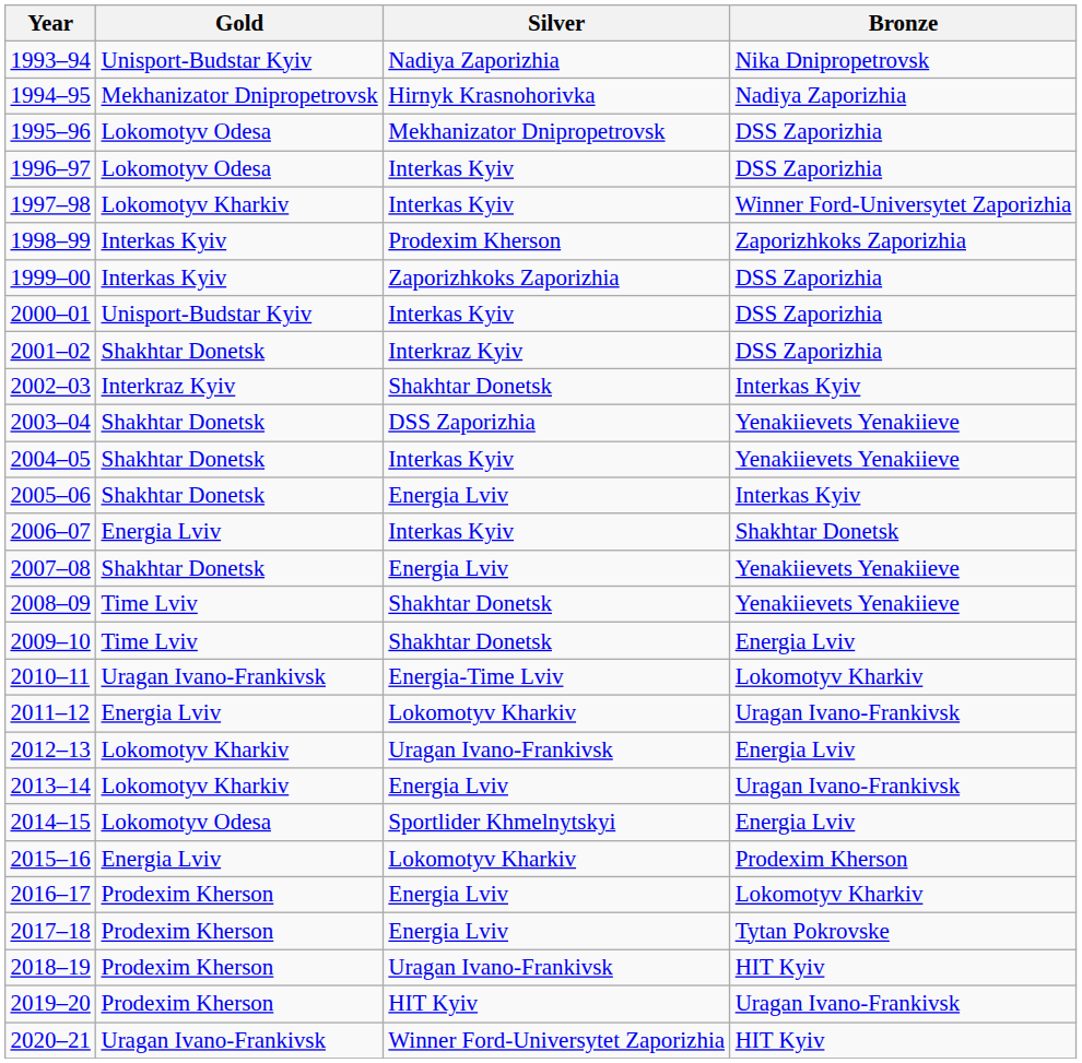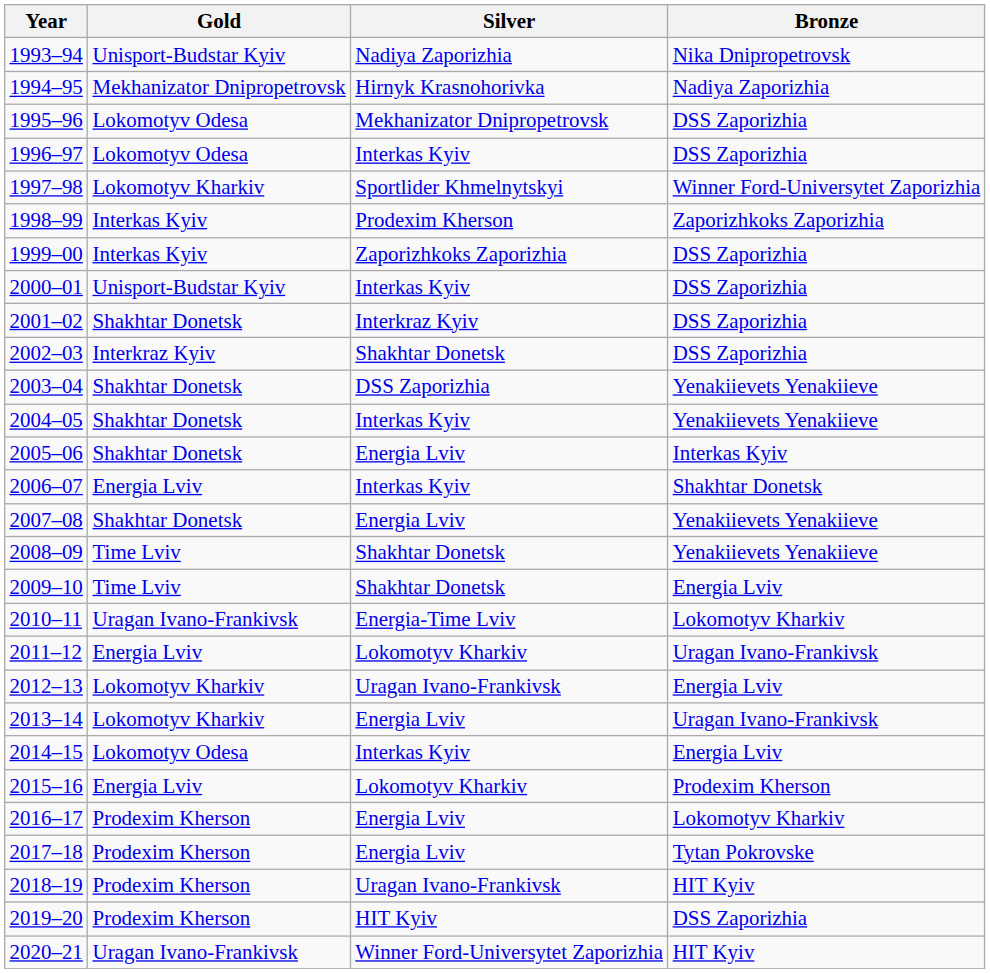1997–98 | Silver: Interkas Kyiv -> Sportlider Khmelnytskyi
2002–03 | Bronze: Interkas Kyiv -> DSS Zaporizhia
2014–15 | Silver: Sportlider Khmelnytskyi -> Interkas Kyiv
2019–20 | Bronze: Uragan Ivano-Frankivsk -> DSS Zaporizhia
